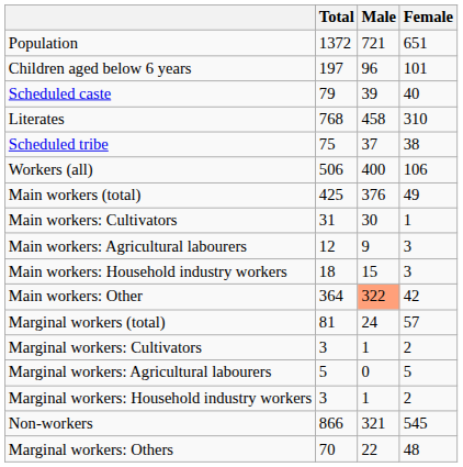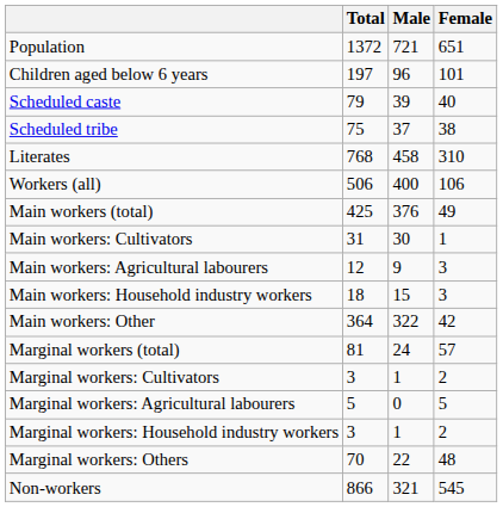rows swapped: Scheduled tribe <-> Literates
Main workers: Other | Male: lightsalmon background -> no background
rows swapped: Marginal workers: Others <-> Non-workers
